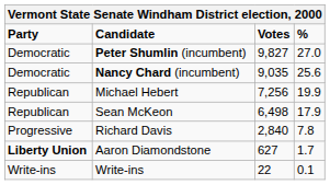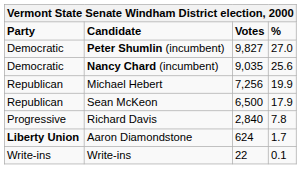Sean McKeon | Votes: 6,498 -> 6,500
Aaron Diamondstone | Votes: 627 -> 624
